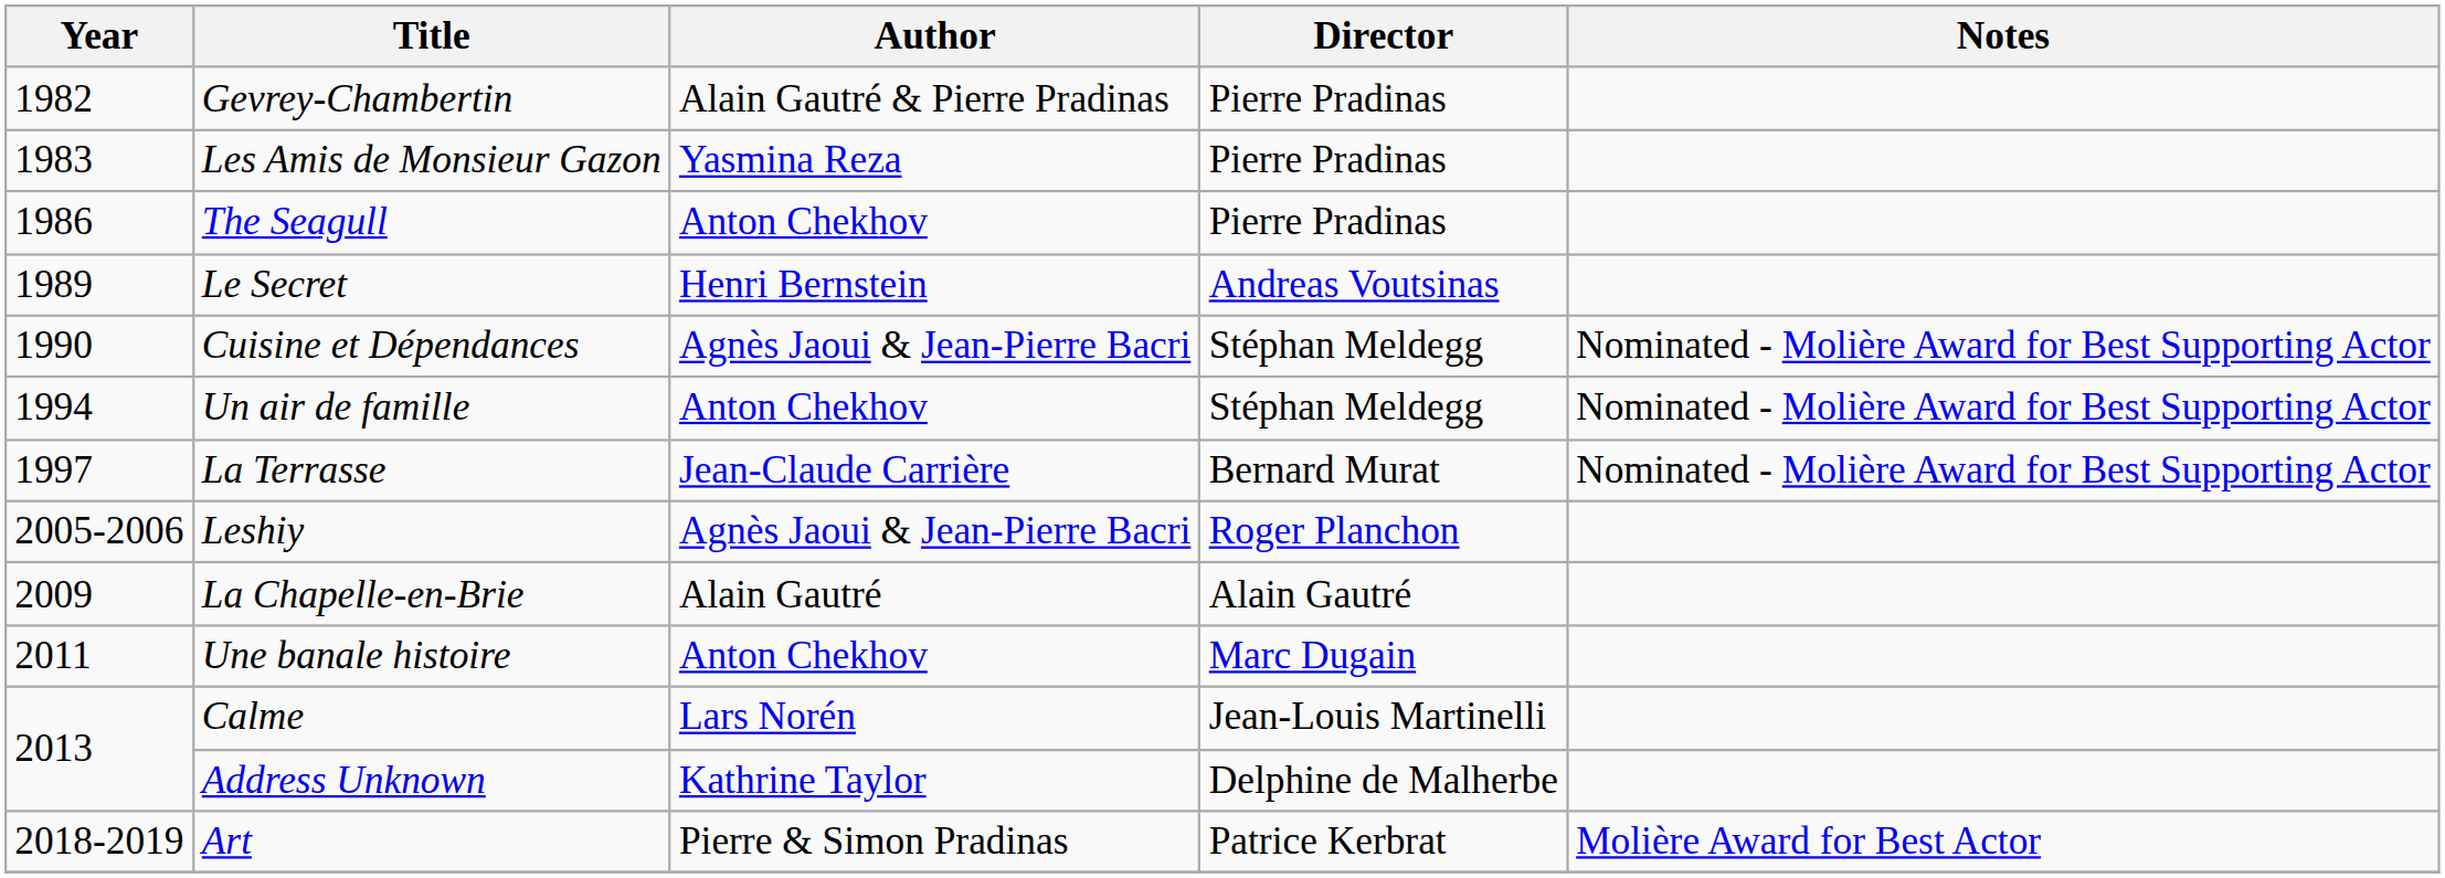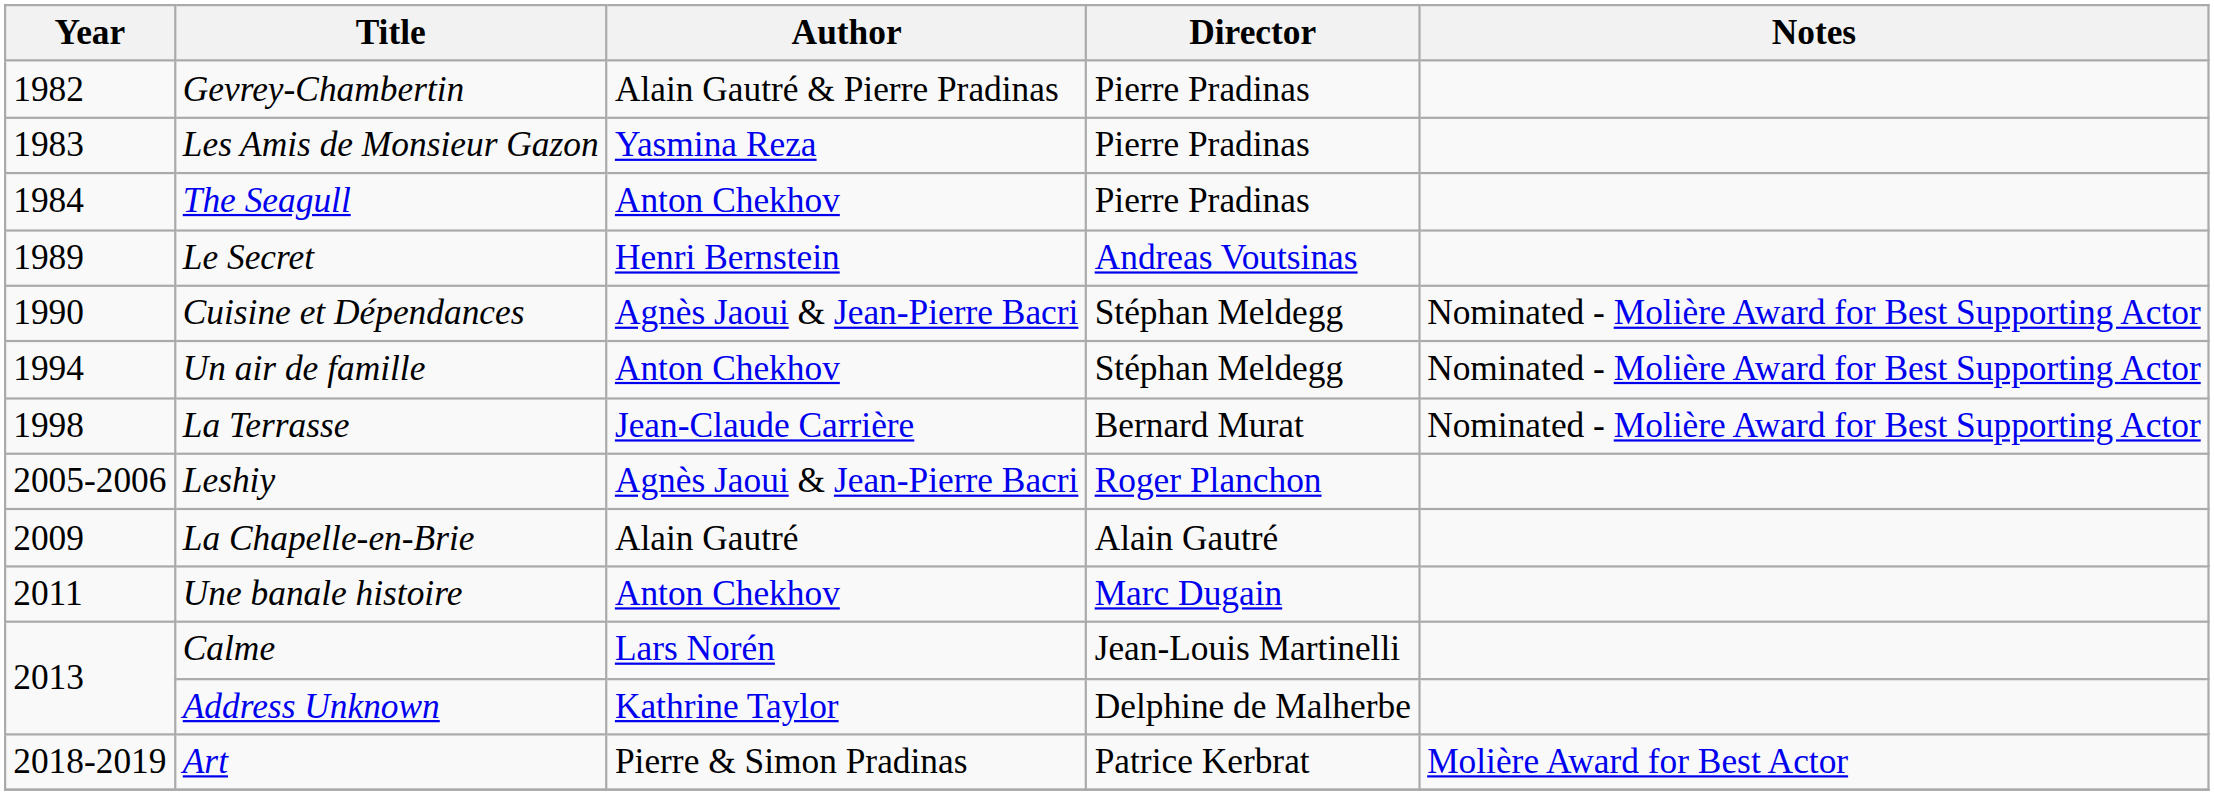The Seagull | Year: 1986 -> 1984
La Terrasse | Year: 1997 -> 1998
